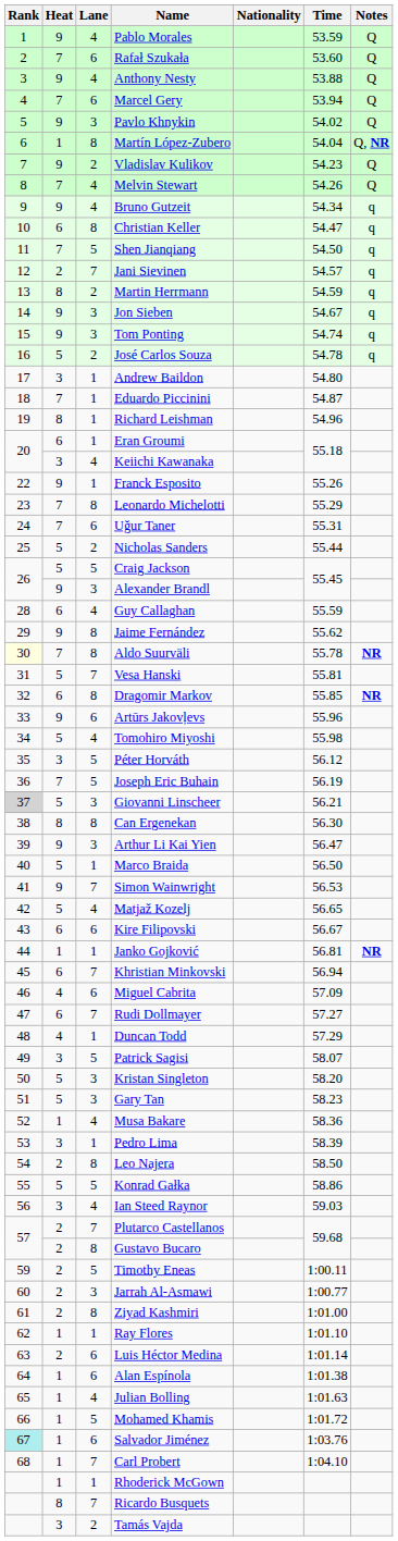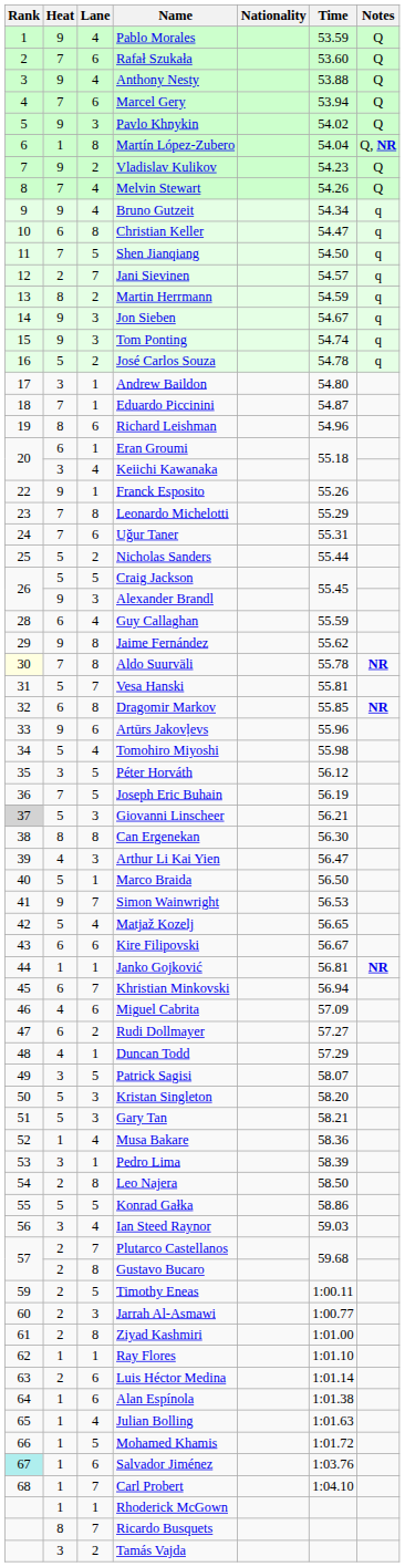Richard Leishman | Lane: 1 -> 6
Arthur Li Kai Yien | Heat: 9 -> 4
Rudi Dollmayer | Lane: 7 -> 2
Gary Tan | Time: 58.23 -> 58.21
